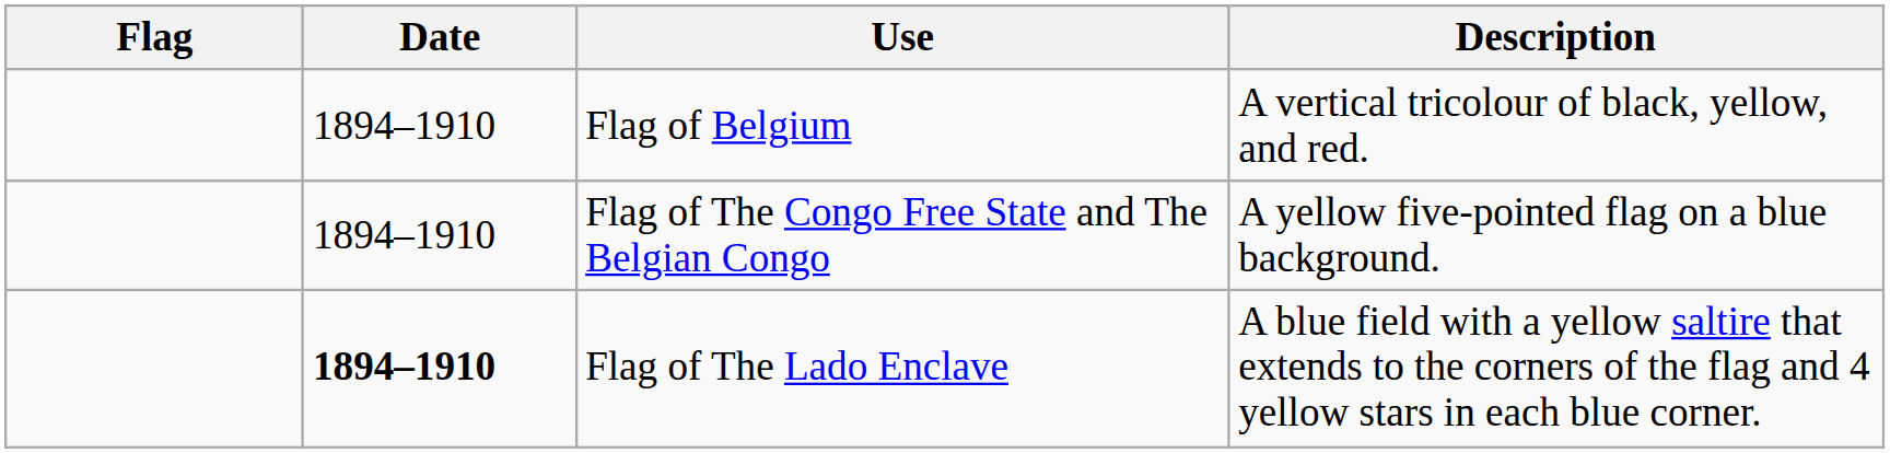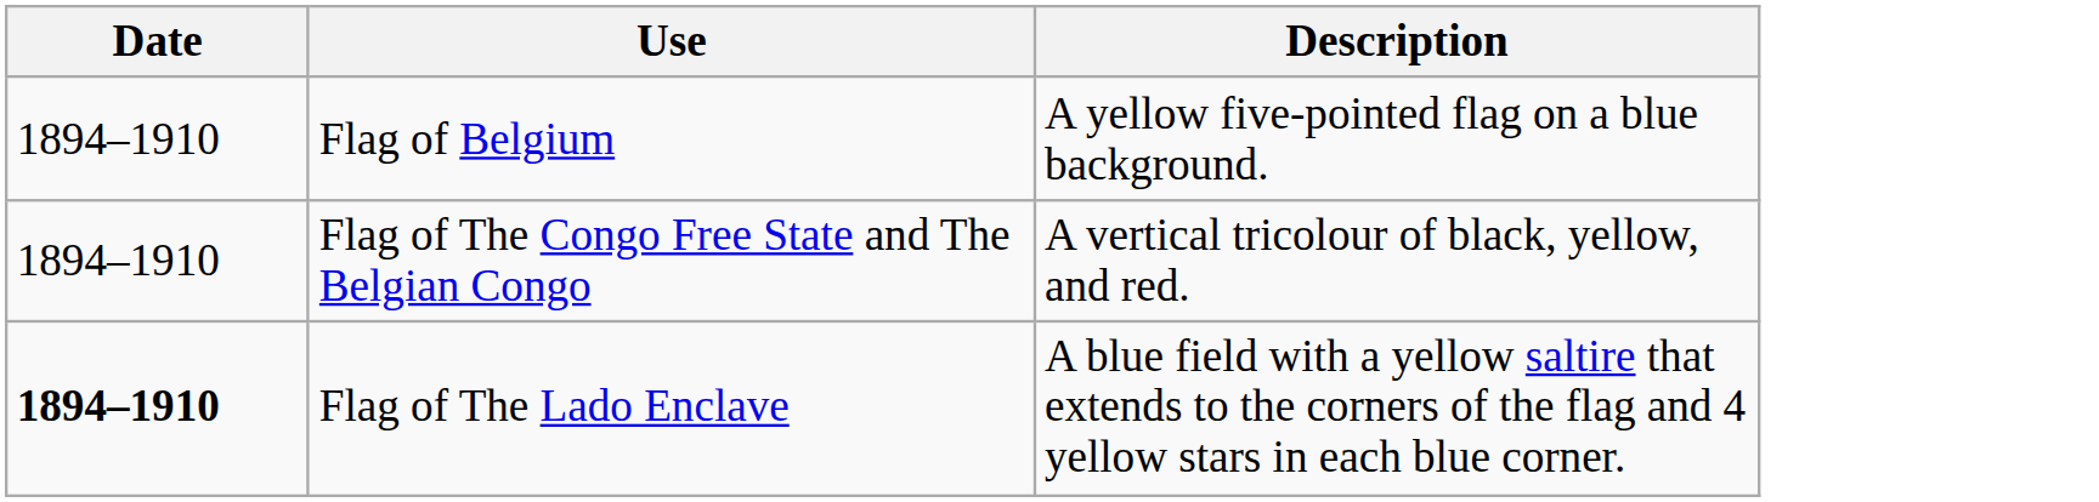- column: Flag
Flag of Belgium | Description: A vertical tricolour of black, yellow, and red. -> A yellow five-pointed flag on a blue background.
Flag of The Congo Free State and The Belgian Congo | Description: A yellow five-pointed flag on a blue background. -> A vertical tricolour of black, yellow, and red.
